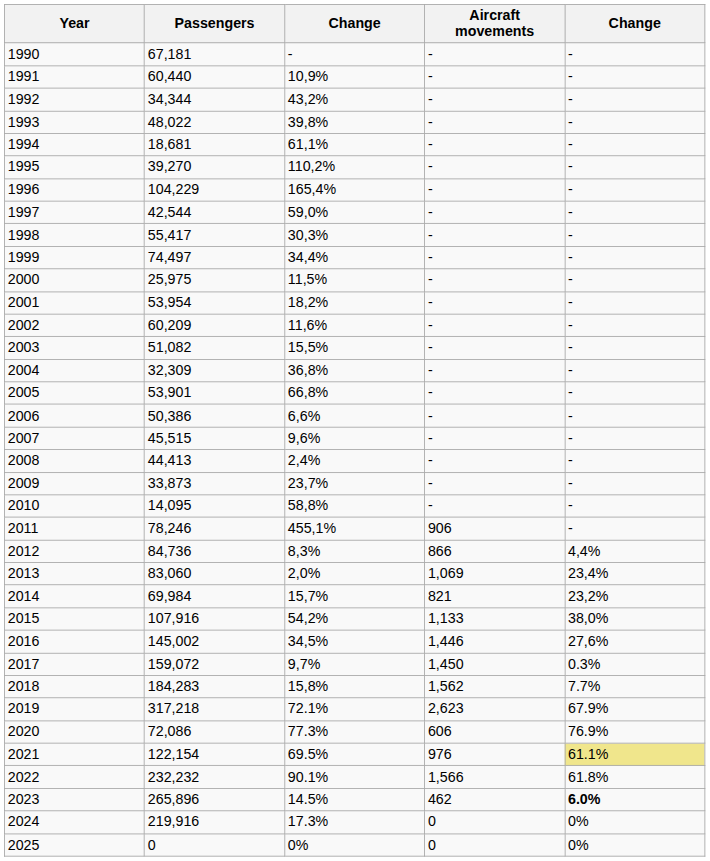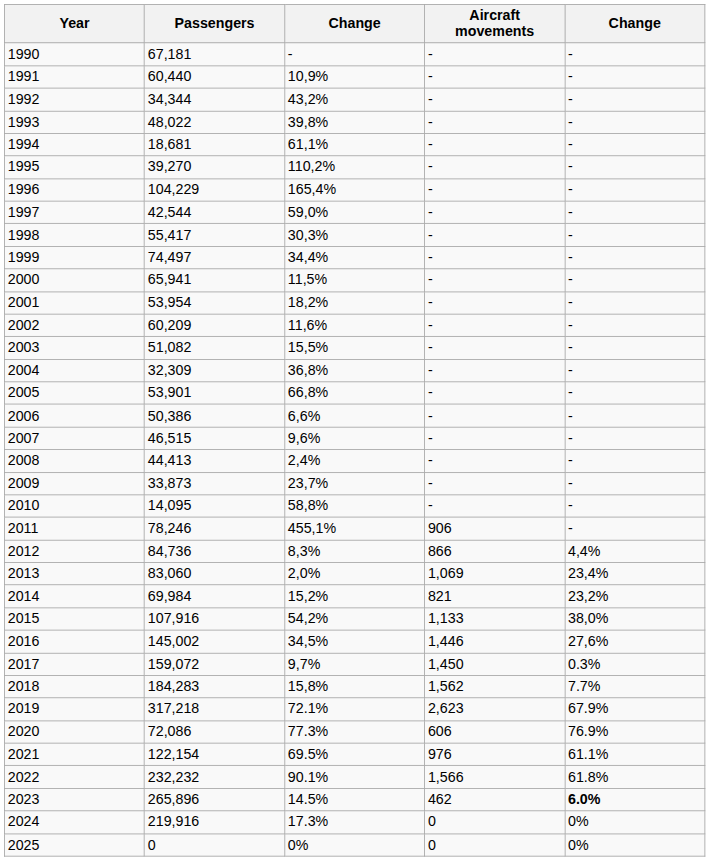2000 | Passengers: 25,975 -> 65,941
2007 | Passengers: 45,515 -> 46,515
2014 | column 3: 15,7% -> 15,2%
2021 | column 5: khaki background -> no background
